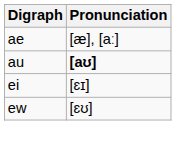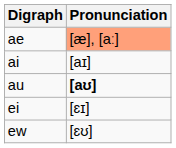ae | Pronunciation: no background -> lightsalmon background
+ row: ai | [aɪ]
